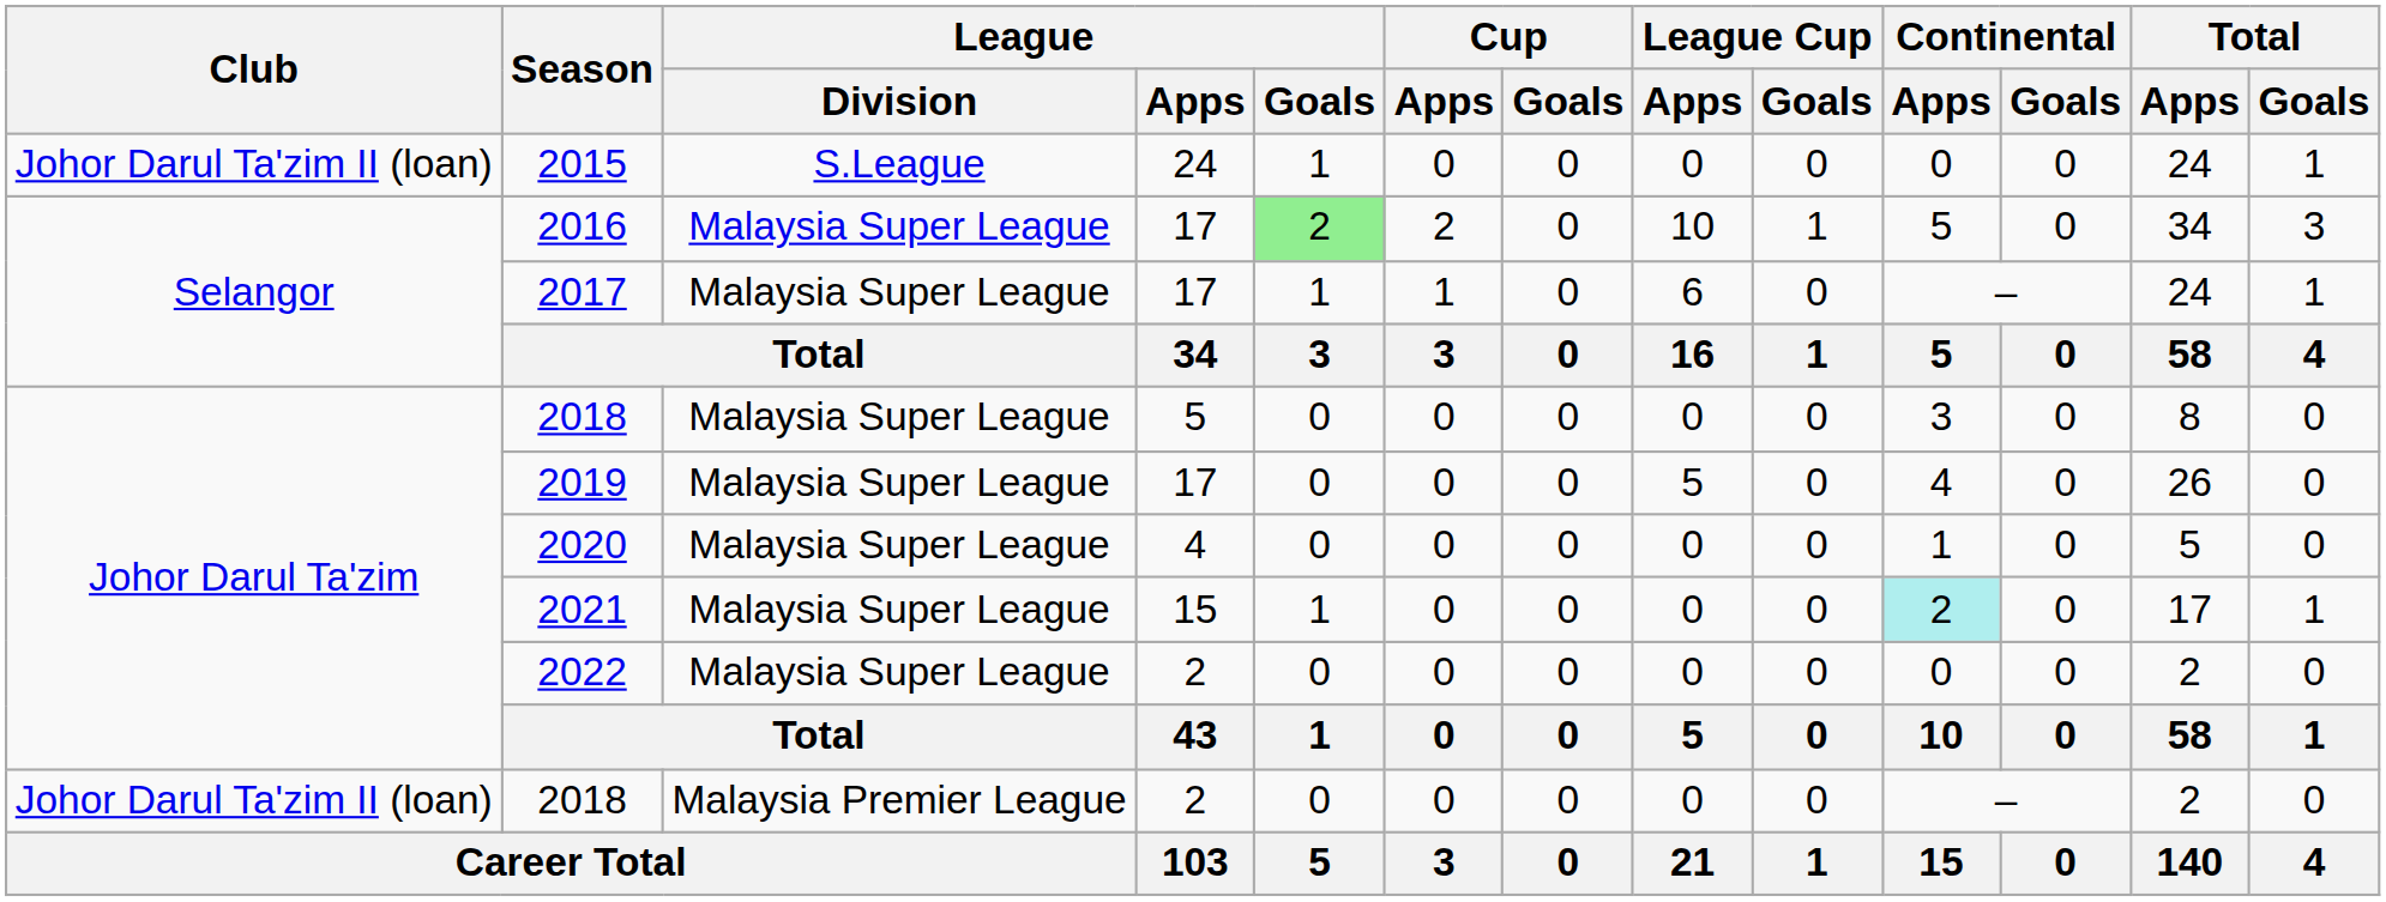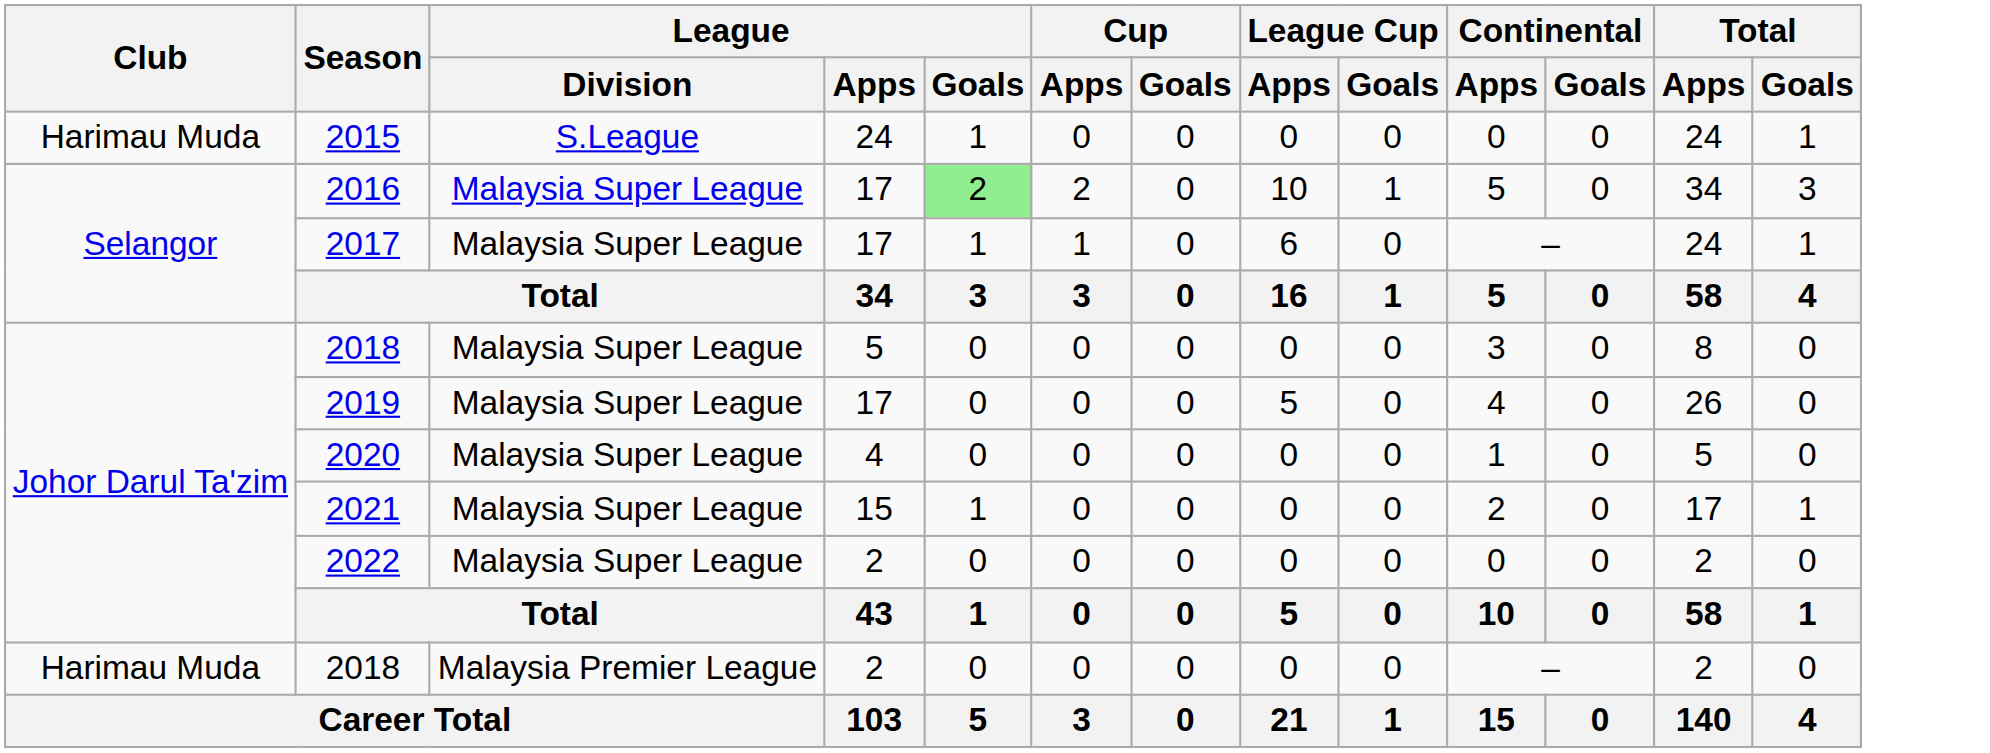2015 | Club: Johor Darul Ta'zim II (loan) -> Harimau Muda
2021 | Continental / Apps: paleturquoise background -> no background
2018 / 2 | Club: Johor Darul Ta'zim II (loan) -> Harimau Muda
